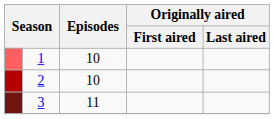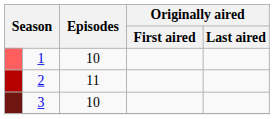2 | Episodes: 10 -> 11
3 | Episodes: 11 -> 10
